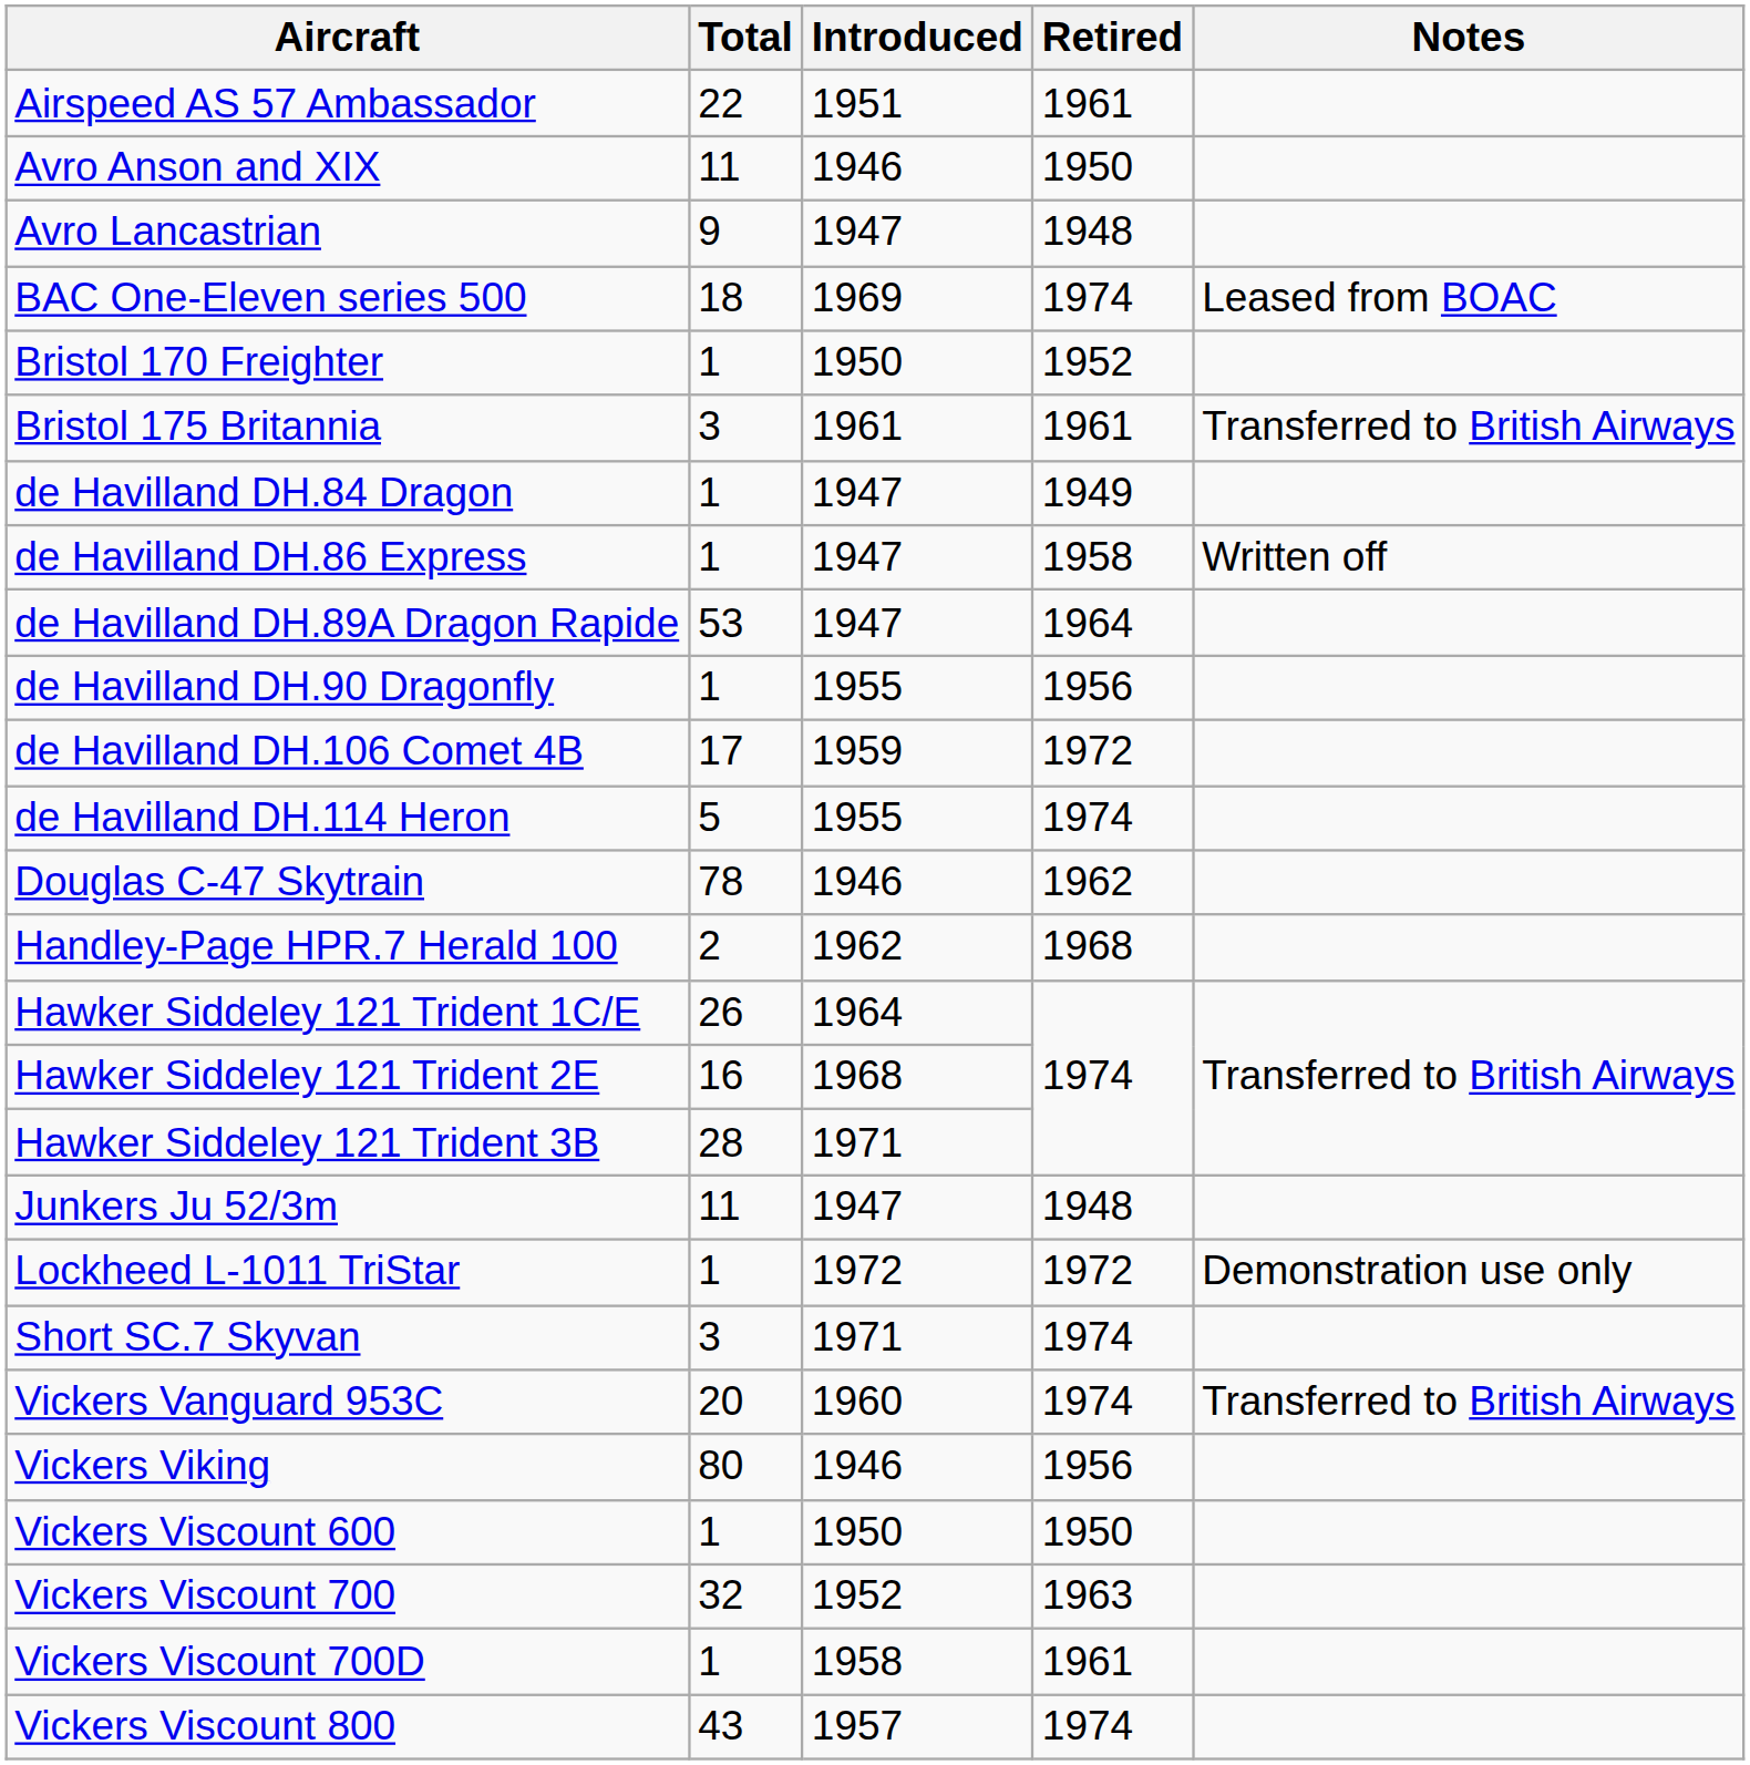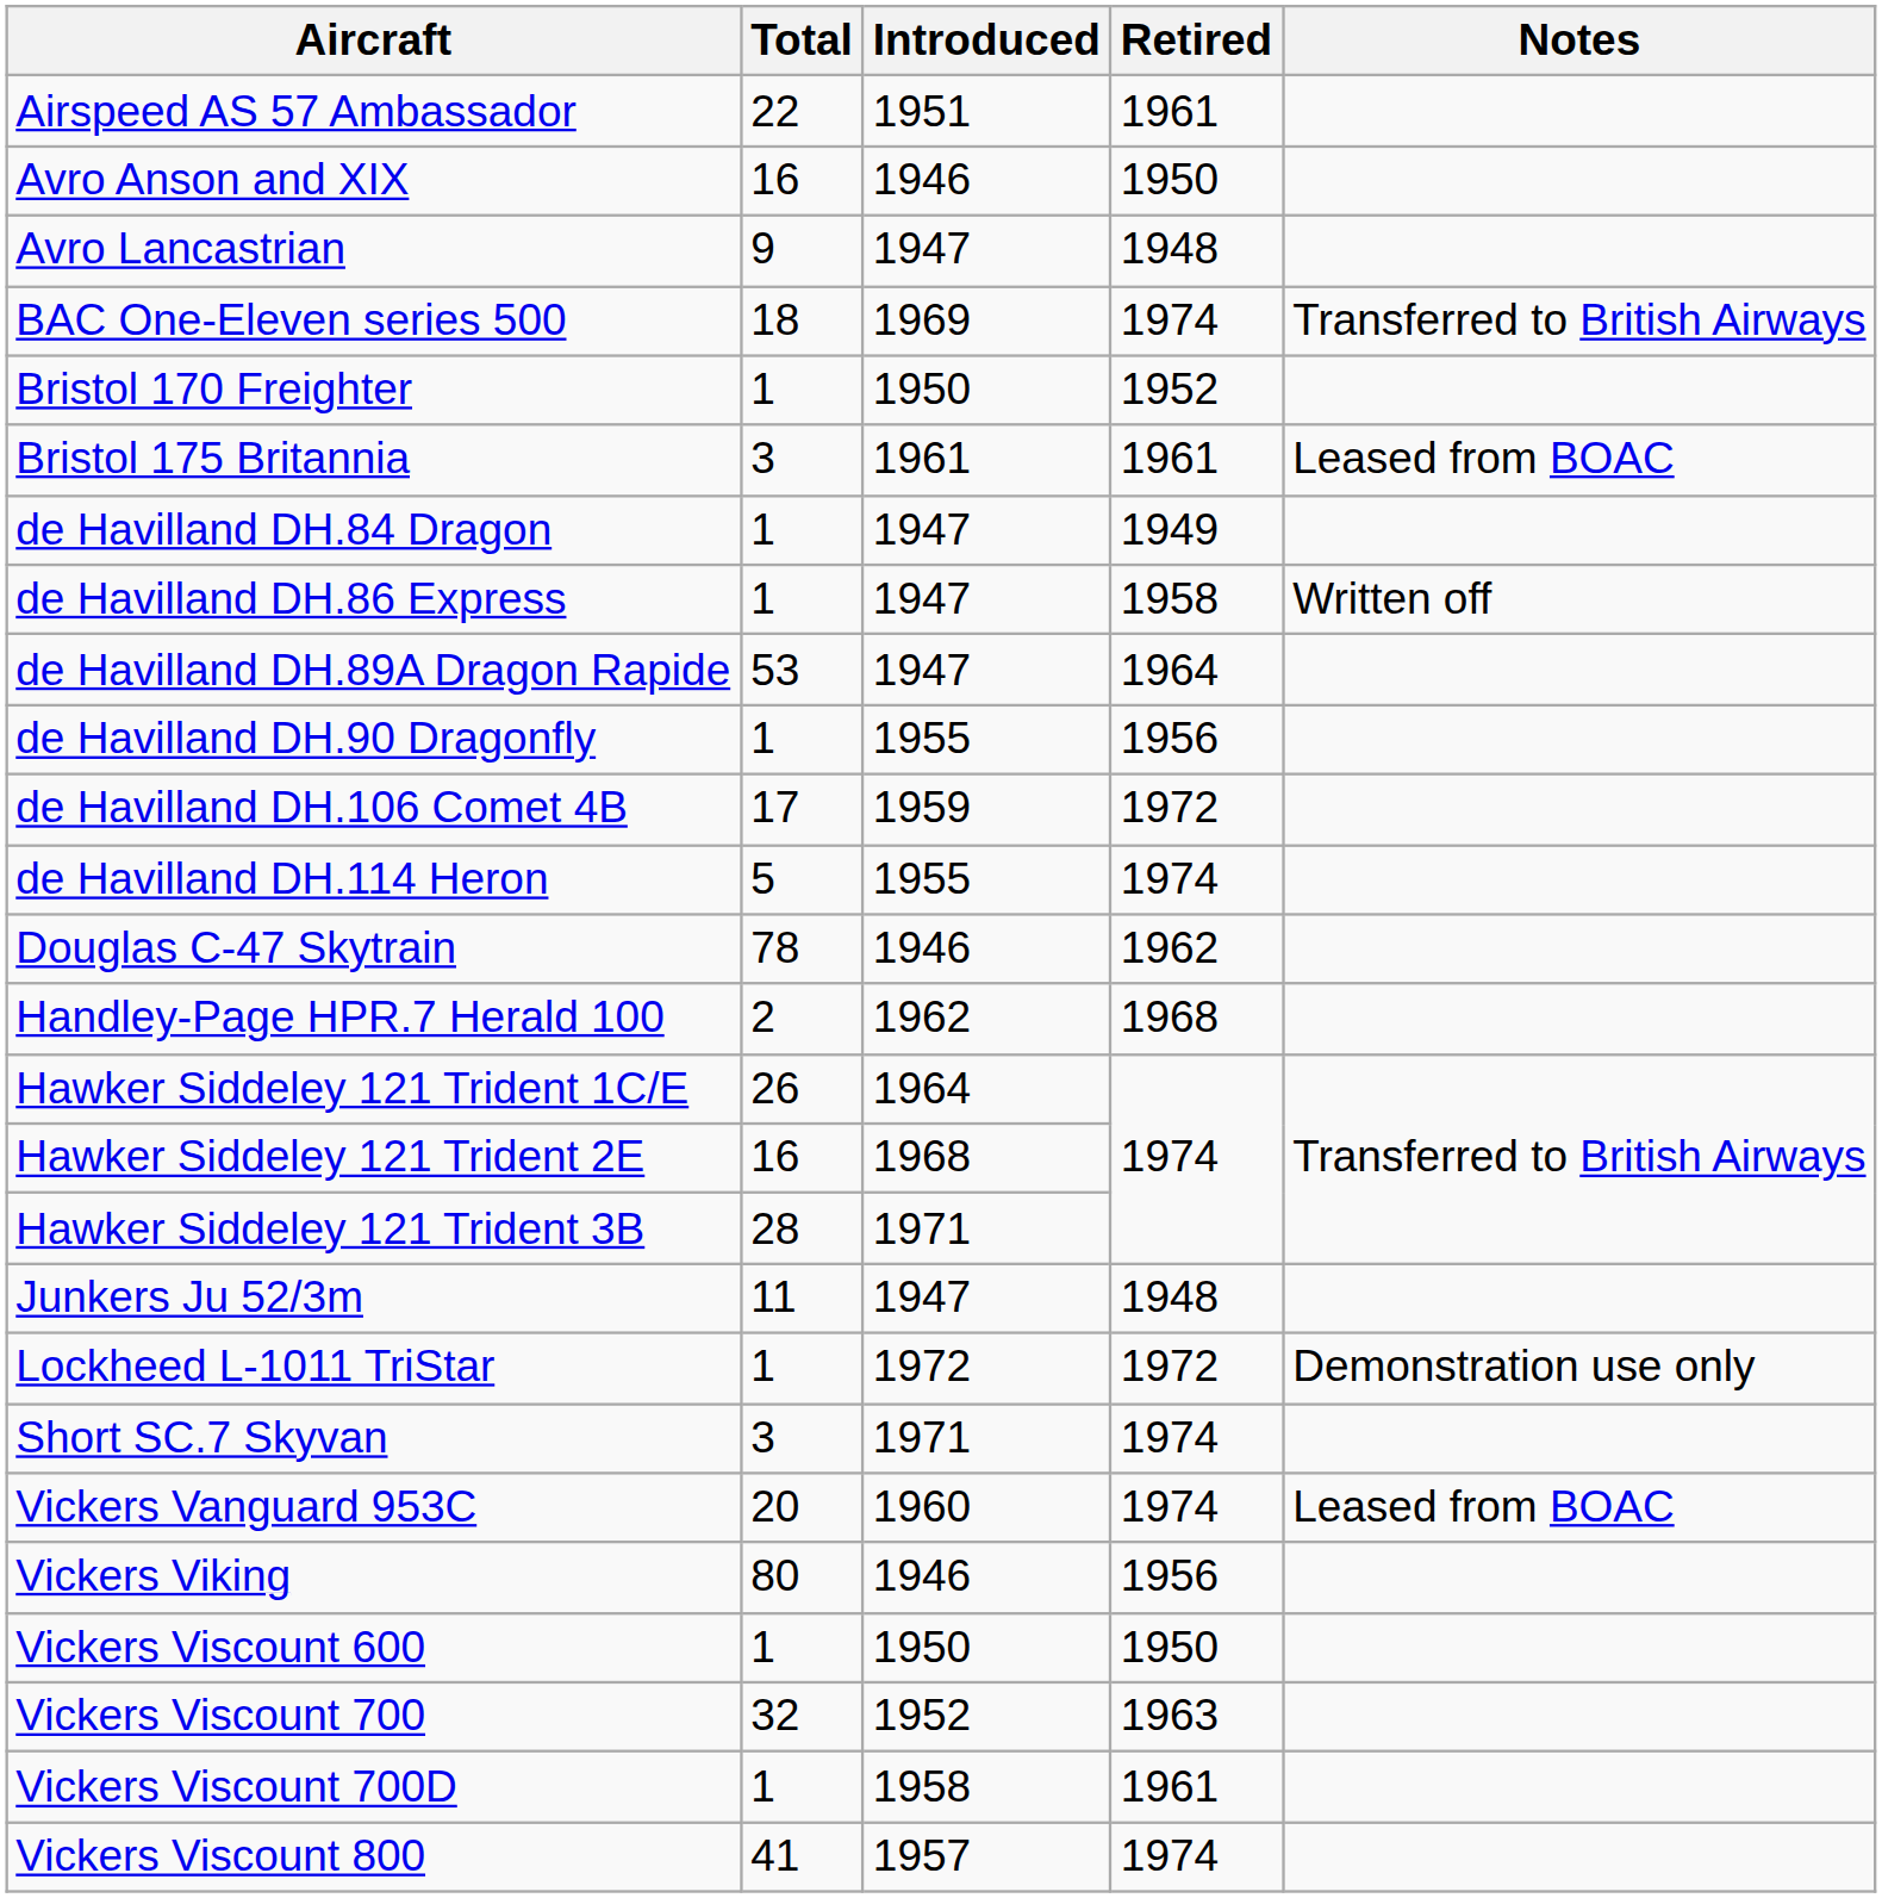Avro Anson and XIX | Total: 11 -> 16
BAC One-Eleven series 500 | Notes: Leased from BOAC -> Transferred to British Airways
Bristol 175 Britannia | Notes: Transferred to British Airways -> Leased from BOAC
Vickers Vanguard 953C | Notes: Transferred to British Airways -> Leased from BOAC
Vickers Viscount 800 | Total: 43 -> 41
